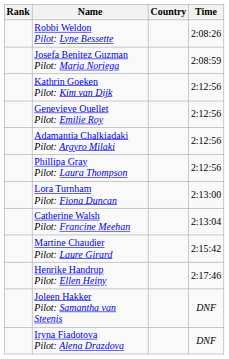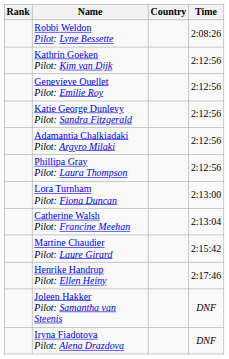- row: Josefa Benitez Guzman Pilot: Maria Noriega | 2:08:59
+ row: Katie George Dunlevy Pilot: Sandra Fitzgerald | 2:12:56
